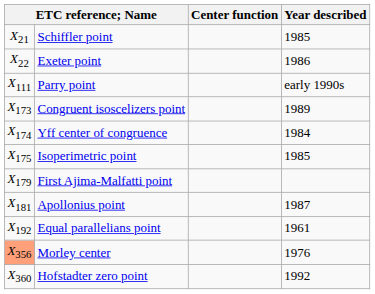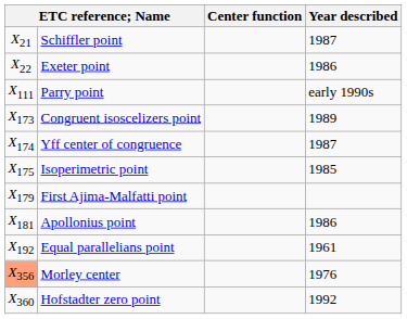Schiffler point | Year described: 1985 -> 1987
Yff center of congruence | Year described: 1984 -> 1987
Apollonius point | Year described: 1987 -> 1986
